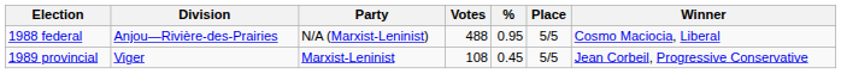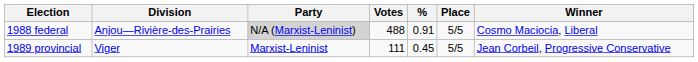1988 federal | Party: no background -> lightgrey background
1988 federal | %: 0.95 -> 0.91
1989 provincial | Votes: 108 -> 111
